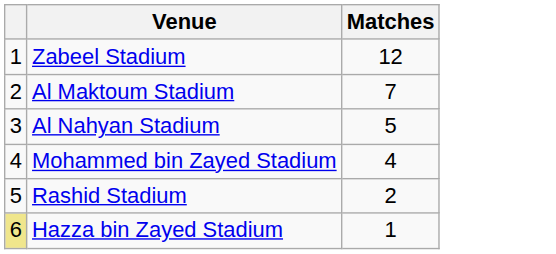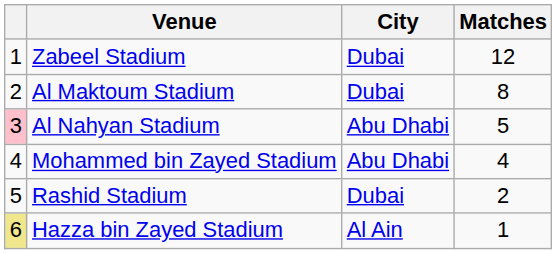+ column: City | Dubai | Dubai | Abu Dhabi | Abu Dhabi | Dubai | Al Ain
Al Maktoum Stadium | Matches: 7 -> 8
Al Nahyan Stadium | column 1: no background -> pink background
